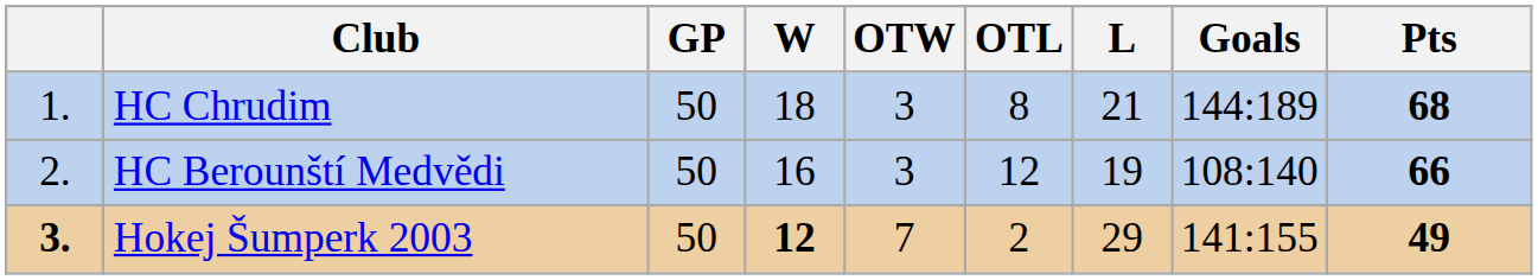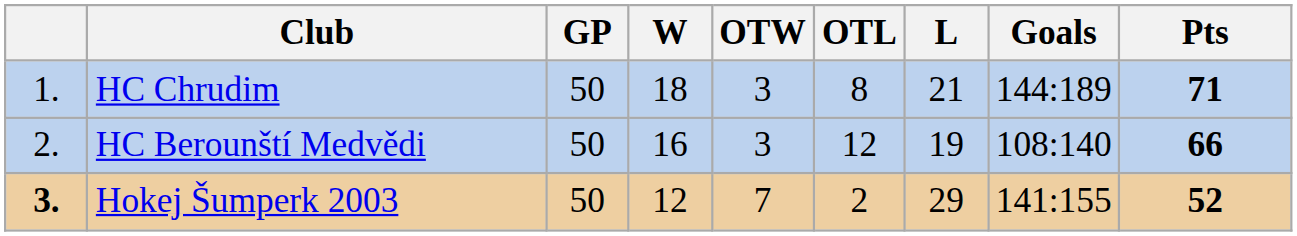HC Chrudim | Pts: 68 -> 71
Hokej Šumperk 2003 | W: bold -> normal
Hokej Šumperk 2003 | Pts: 49 -> 52
